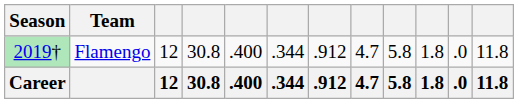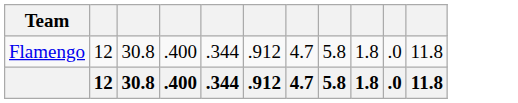- column: Season | 2019† | Career
